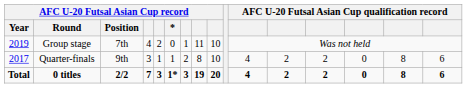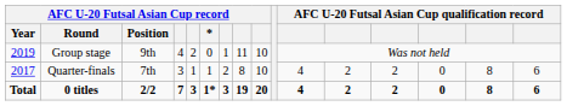Group stage | AFC U-20 Futsal Asian Cup record / Position: 7th -> 9th
Quarter-finals | AFC U-20 Futsal Asian Cup record / Position: 9th -> 7th
